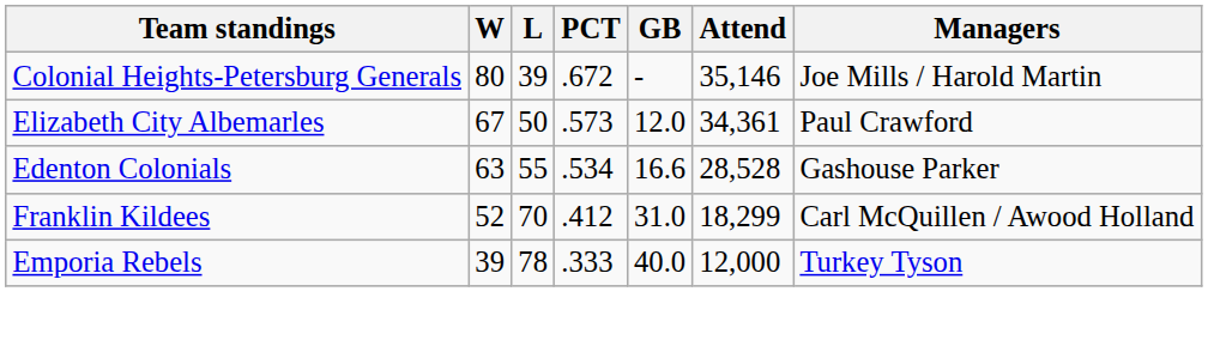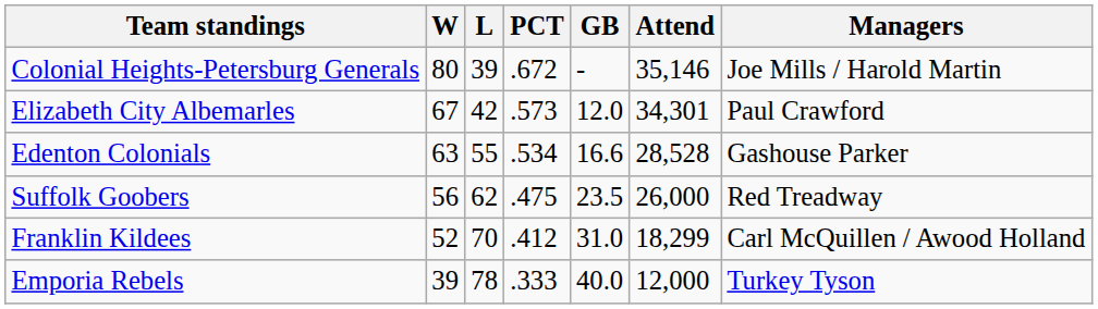Elizabeth City Albemarles | L: 50 -> 42
Elizabeth City Albemarles | Attend: 34,361 -> 34,301
+ row: Suffolk Goobers | 56 | 62 | .475 | 23.5 | 26,000 | Red Treadway
